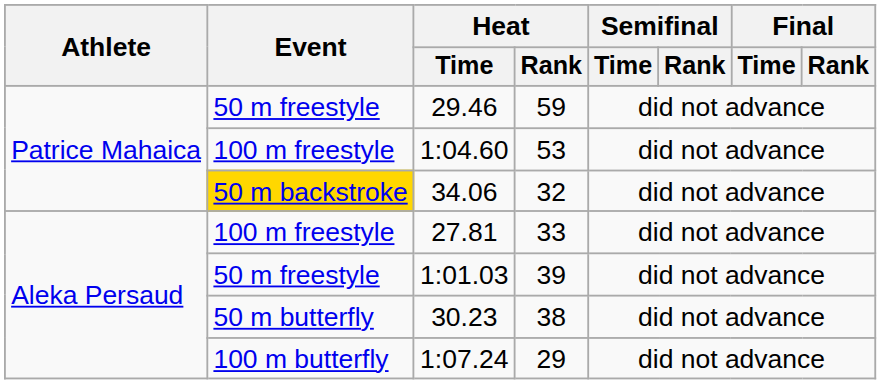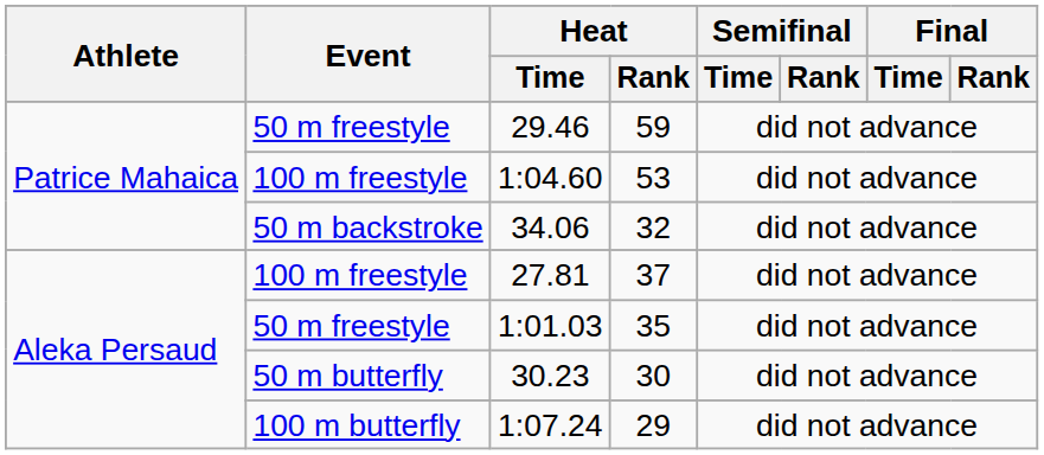34.06 | Event: gold background -> no background
27.81 | Heat / Rank: 33 -> 37
1:01.03 | Heat / Rank: 39 -> 35
30.23 | Heat / Rank: 38 -> 30
